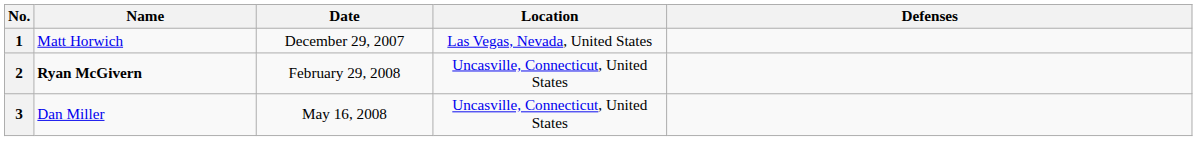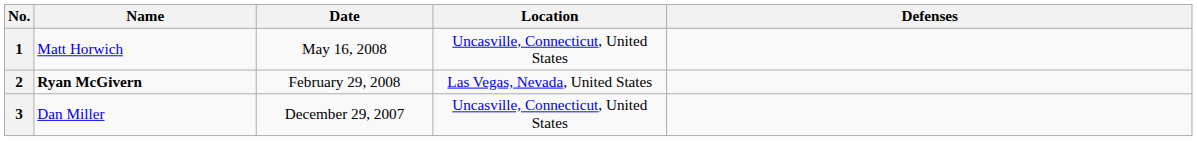1 | Date: December 29, 2007 -> May 16, 2008
1 | Location: Las Vegas, Nevada, United States -> Uncasville, Connecticut, United States
2 | Location: Uncasville, Connecticut, United States -> Las Vegas, Nevada, United States
3 | Date: May 16, 2008 -> December 29, 2007
